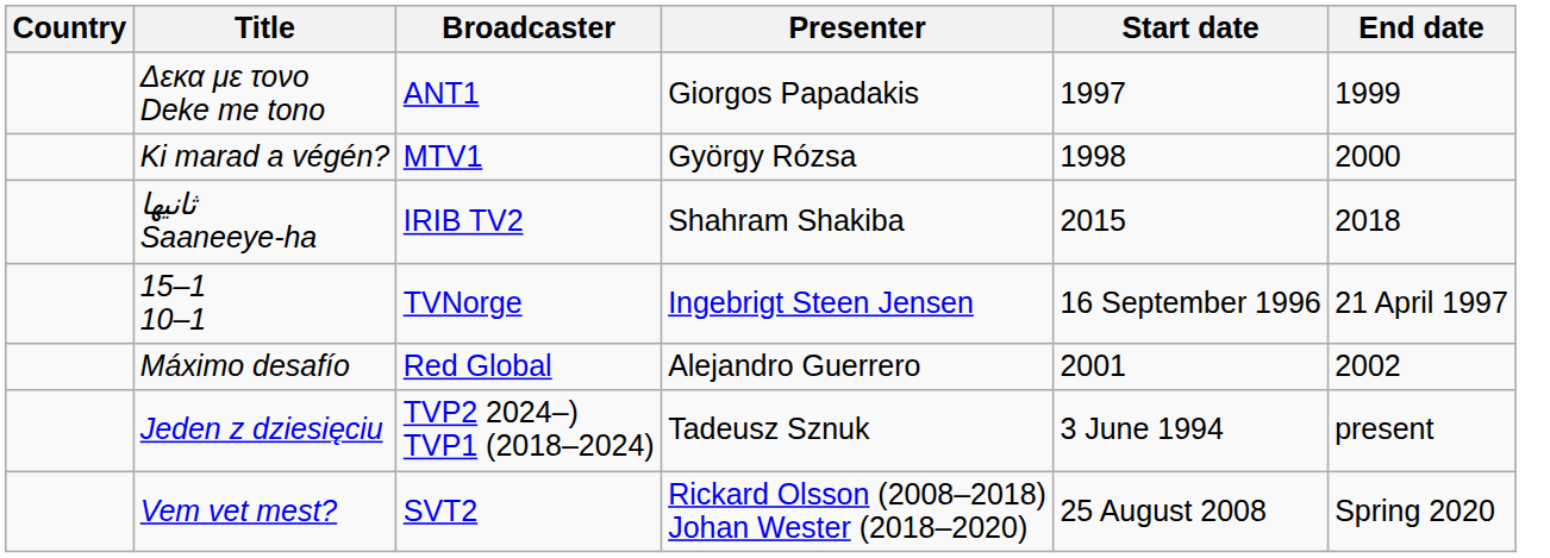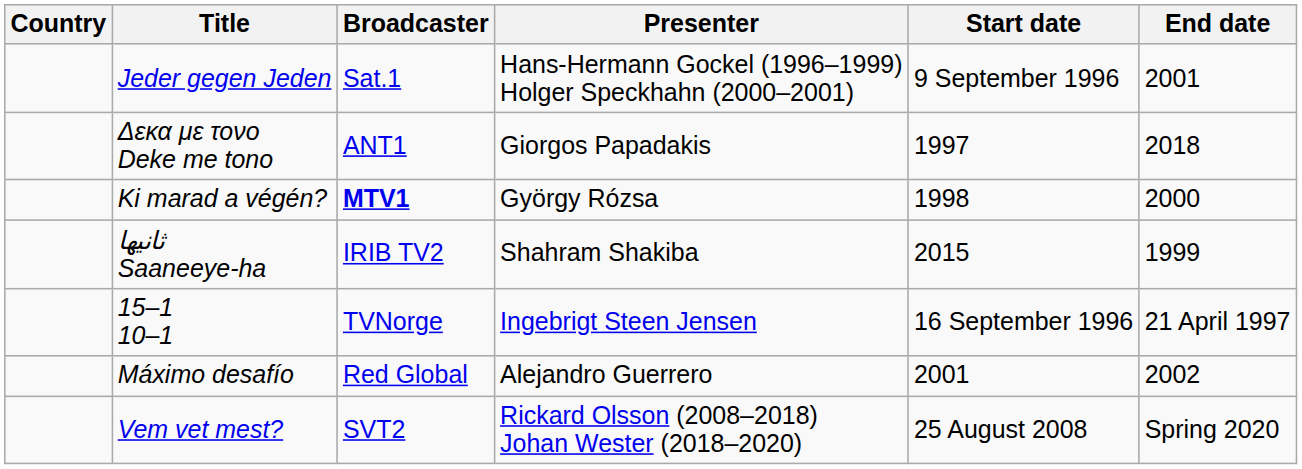+ row: Jeder gegen Jeden | Sat.1 | Hans-Hermann Gockel (1996–1999) Holger Speckhahn (2000–2001) | 9 September 1996 | 2001
Δεκα με τονο Deke me tono | End date: 1999 -> 2018
Ki marad a végén? | Broadcaster: normal -> bold
ثانیها Saaneeye-ha | End date: 2018 -> 1999
- row: Jeden z dziesięciu | TVP2 2024–) TVP1 (2018–2024) | Tadeusz Sznuk | 3 June 1994 | present
